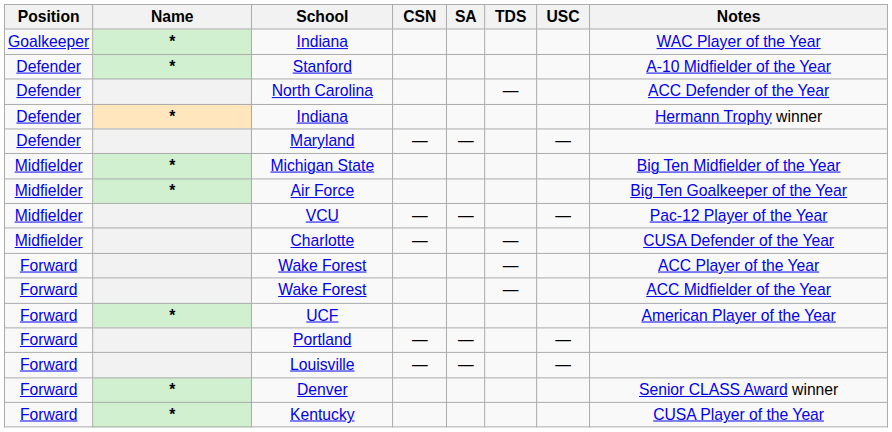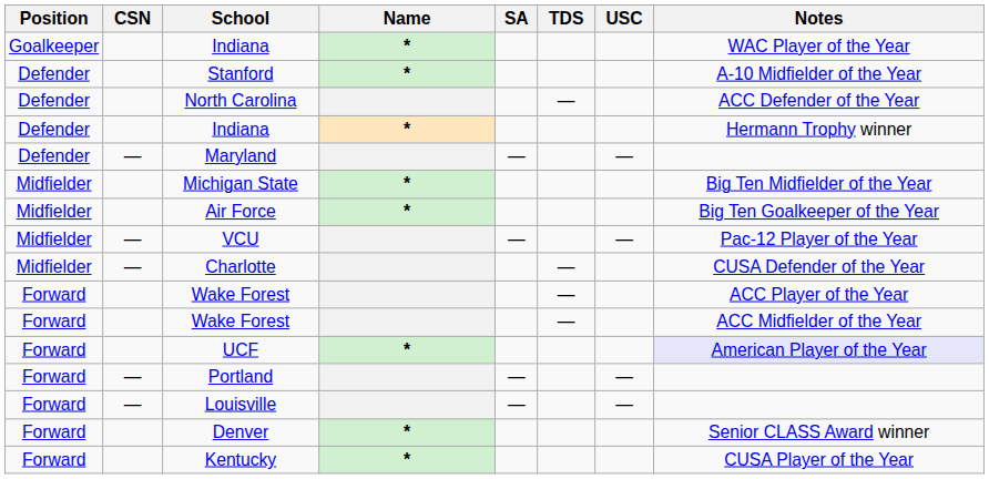columns swapped: Name <-> CSN
UCF | Notes: no background -> lavender background
